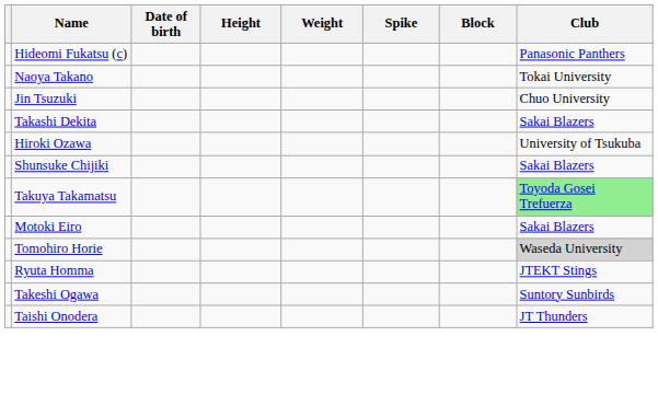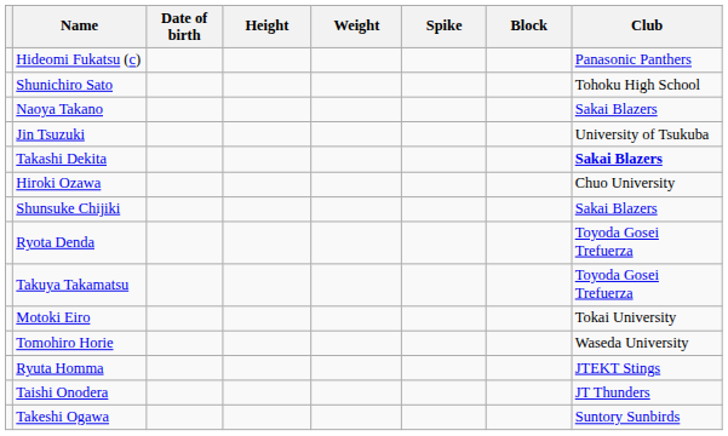+ row: Shunichiro Sato | Tohoku High School
Naoya Takano | Club: Tokai University -> Sakai Blazers
Jin Tsuzuki | Club: Chuo University -> University of Tsukuba
Takashi Dekita | Club: normal -> bold
Hiroki Ozawa | Club: University of Tsukuba -> Chuo University
+ row: Ryota Denda | Toyoda Gosei Trefuerza
Takuya Takamatsu | Club: lightgreen background -> no background
Motoki Eiro | Club: Sakai Blazers -> Tokai University
Tomohiro Horie | Club: lightgrey background -> no background
rows swapped: Takeshi Ogawa <-> Taishi Onodera
